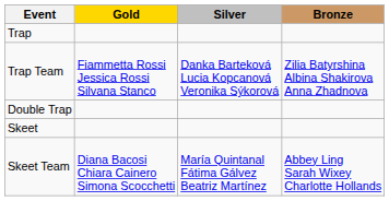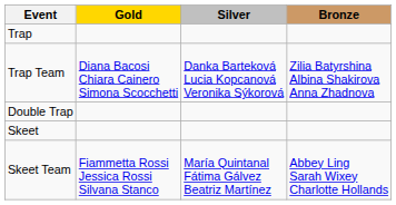Trap Team | Gold: Fiammetta Rossi Jessica Rossi Silvana Stanco -> Diana Bacosi Chiara Cainero Simona Scocchetti
Skeet Team | Gold: Diana Bacosi Chiara Cainero Simona Scocchetti -> Fiammetta Rossi Jessica Rossi Silvana Stanco
